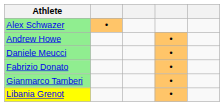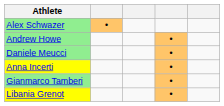- row: Fabrizio Donato | •
+ row: Anna Incerti | •
